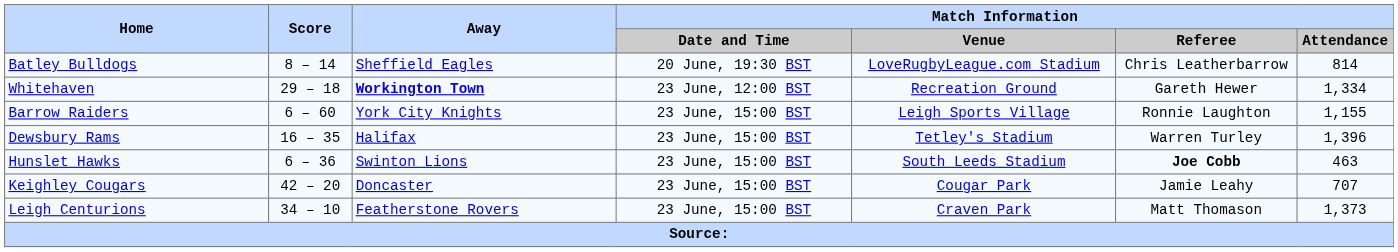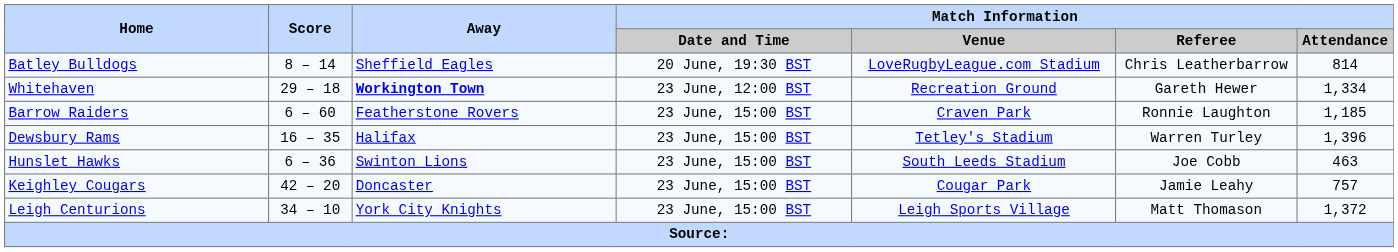Barrow Raiders | Away: York City Knights -> Featherstone Rovers
Barrow Raiders | Match Information / Venue: Leigh Sports Village -> Craven Park
Barrow Raiders | Match Information / Attendance: 1,155 -> 1,185
Hunslet Hawks | Match Information / Referee: bold -> normal
Keighley Cougars | Match Information / Attendance: 707 -> 757
Leigh Centurions | Away: Featherstone Rovers -> York City Knights
Leigh Centurions | Match Information / Venue: Craven Park -> Leigh Sports Village
Leigh Centurions | Match Information / Attendance: 1,373 -> 1,372
